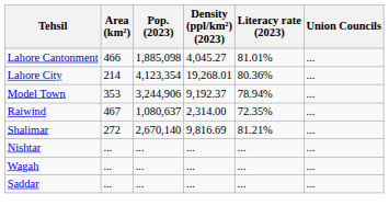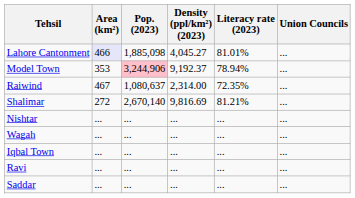Lahore Cantonment | Area (km²): no background -> lavender background
- row: Lahore City | 214 | 4,123,354 | 19,268.01 | 80.36% | ...
Model Town | Pop. (2023): no background -> pink background
+ row: Iqbal Town | ... | ... | ... | ... | ...
+ row: Ravi | ... | ... | ... | ... | ...
